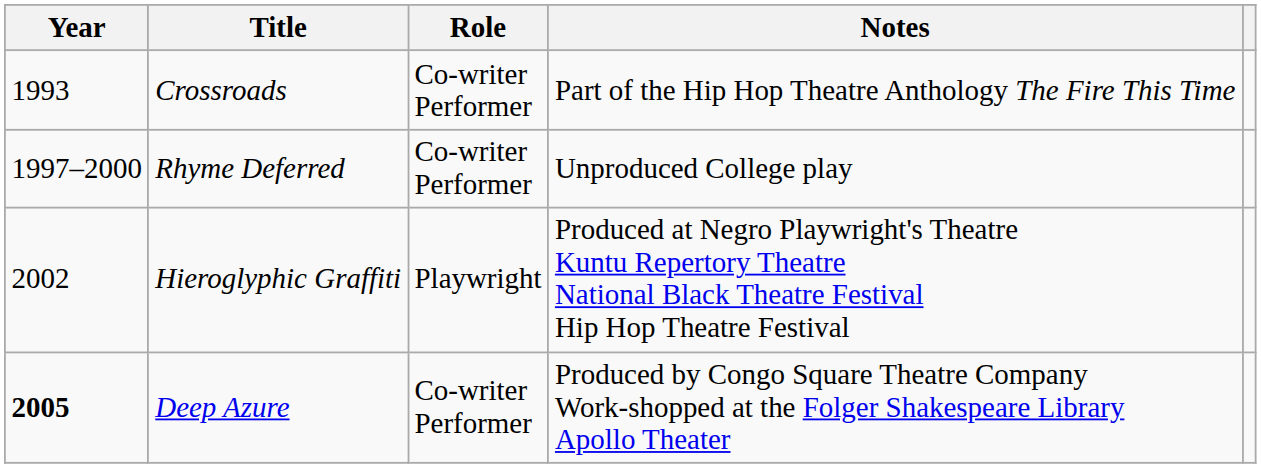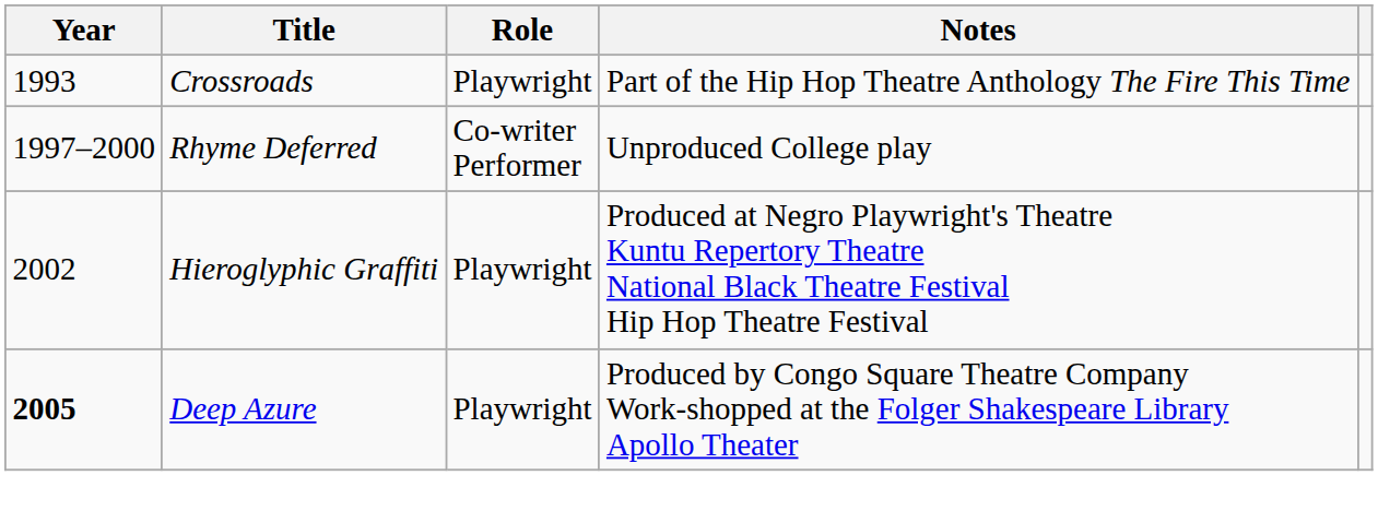Crossroads | Role: Co-writer Performer -> Playwright
Deep Azure | Role: Co-writer Performer -> Playwright
